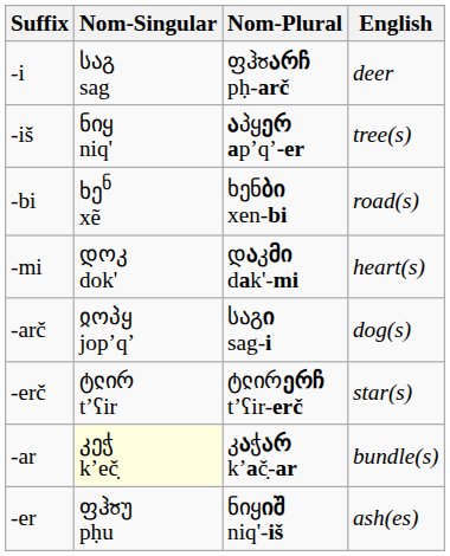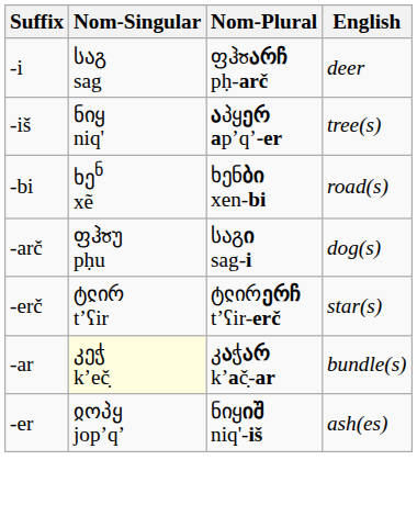- row: -mi | დოკ dok' | დაკმი dak'-mi | heart(s)
-arč | Nom-Singular: ჲოპყ jopʼqʼ -> ფჰჾუ pḥu
-er | Nom-Singular: ფჰჾუ pḥu -> ჲოპყ jopʼqʼ
